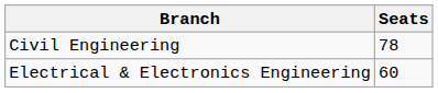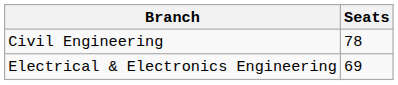Electrical & Electronics Engineering | Seats: 60 -> 69
